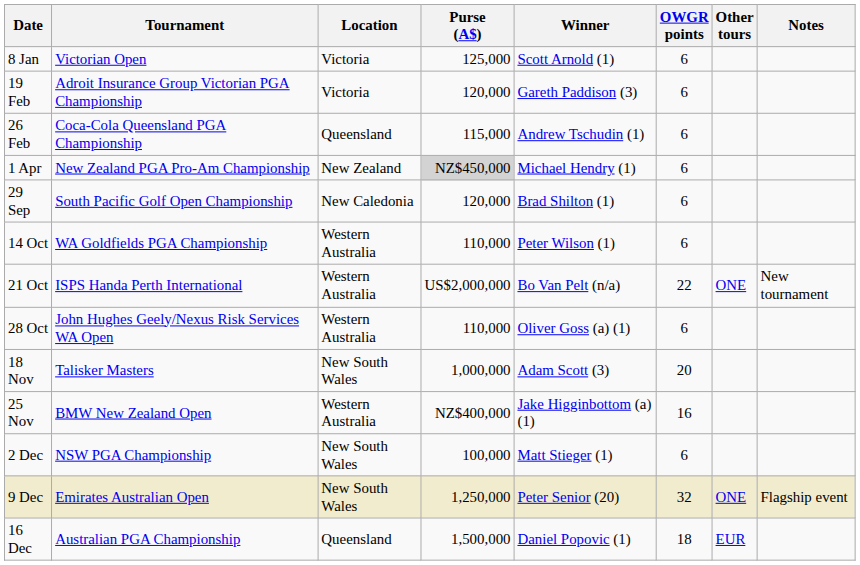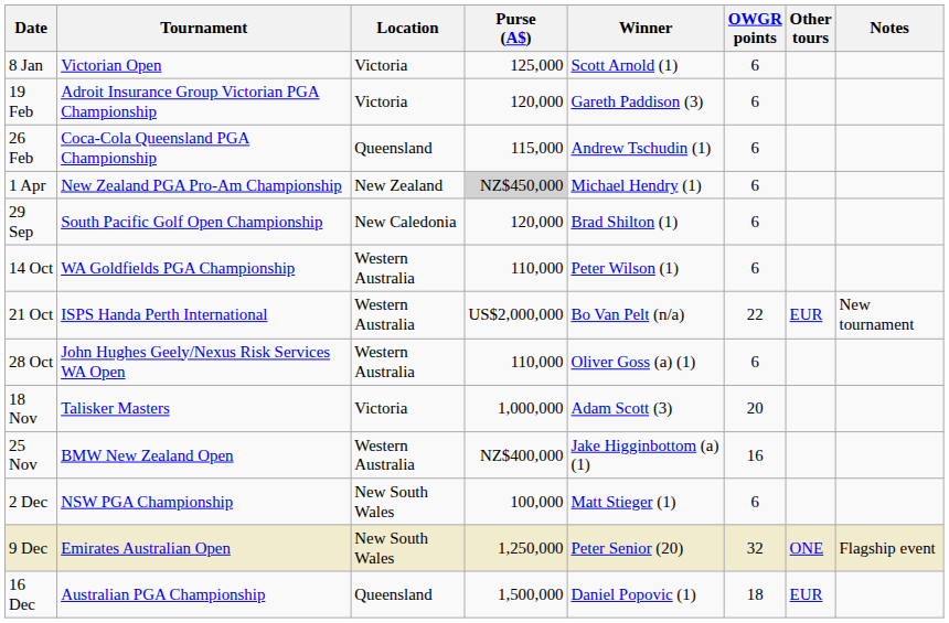21 Oct | Other tours: ONE -> EUR
18 Nov | Location: New South Wales -> Victoria
